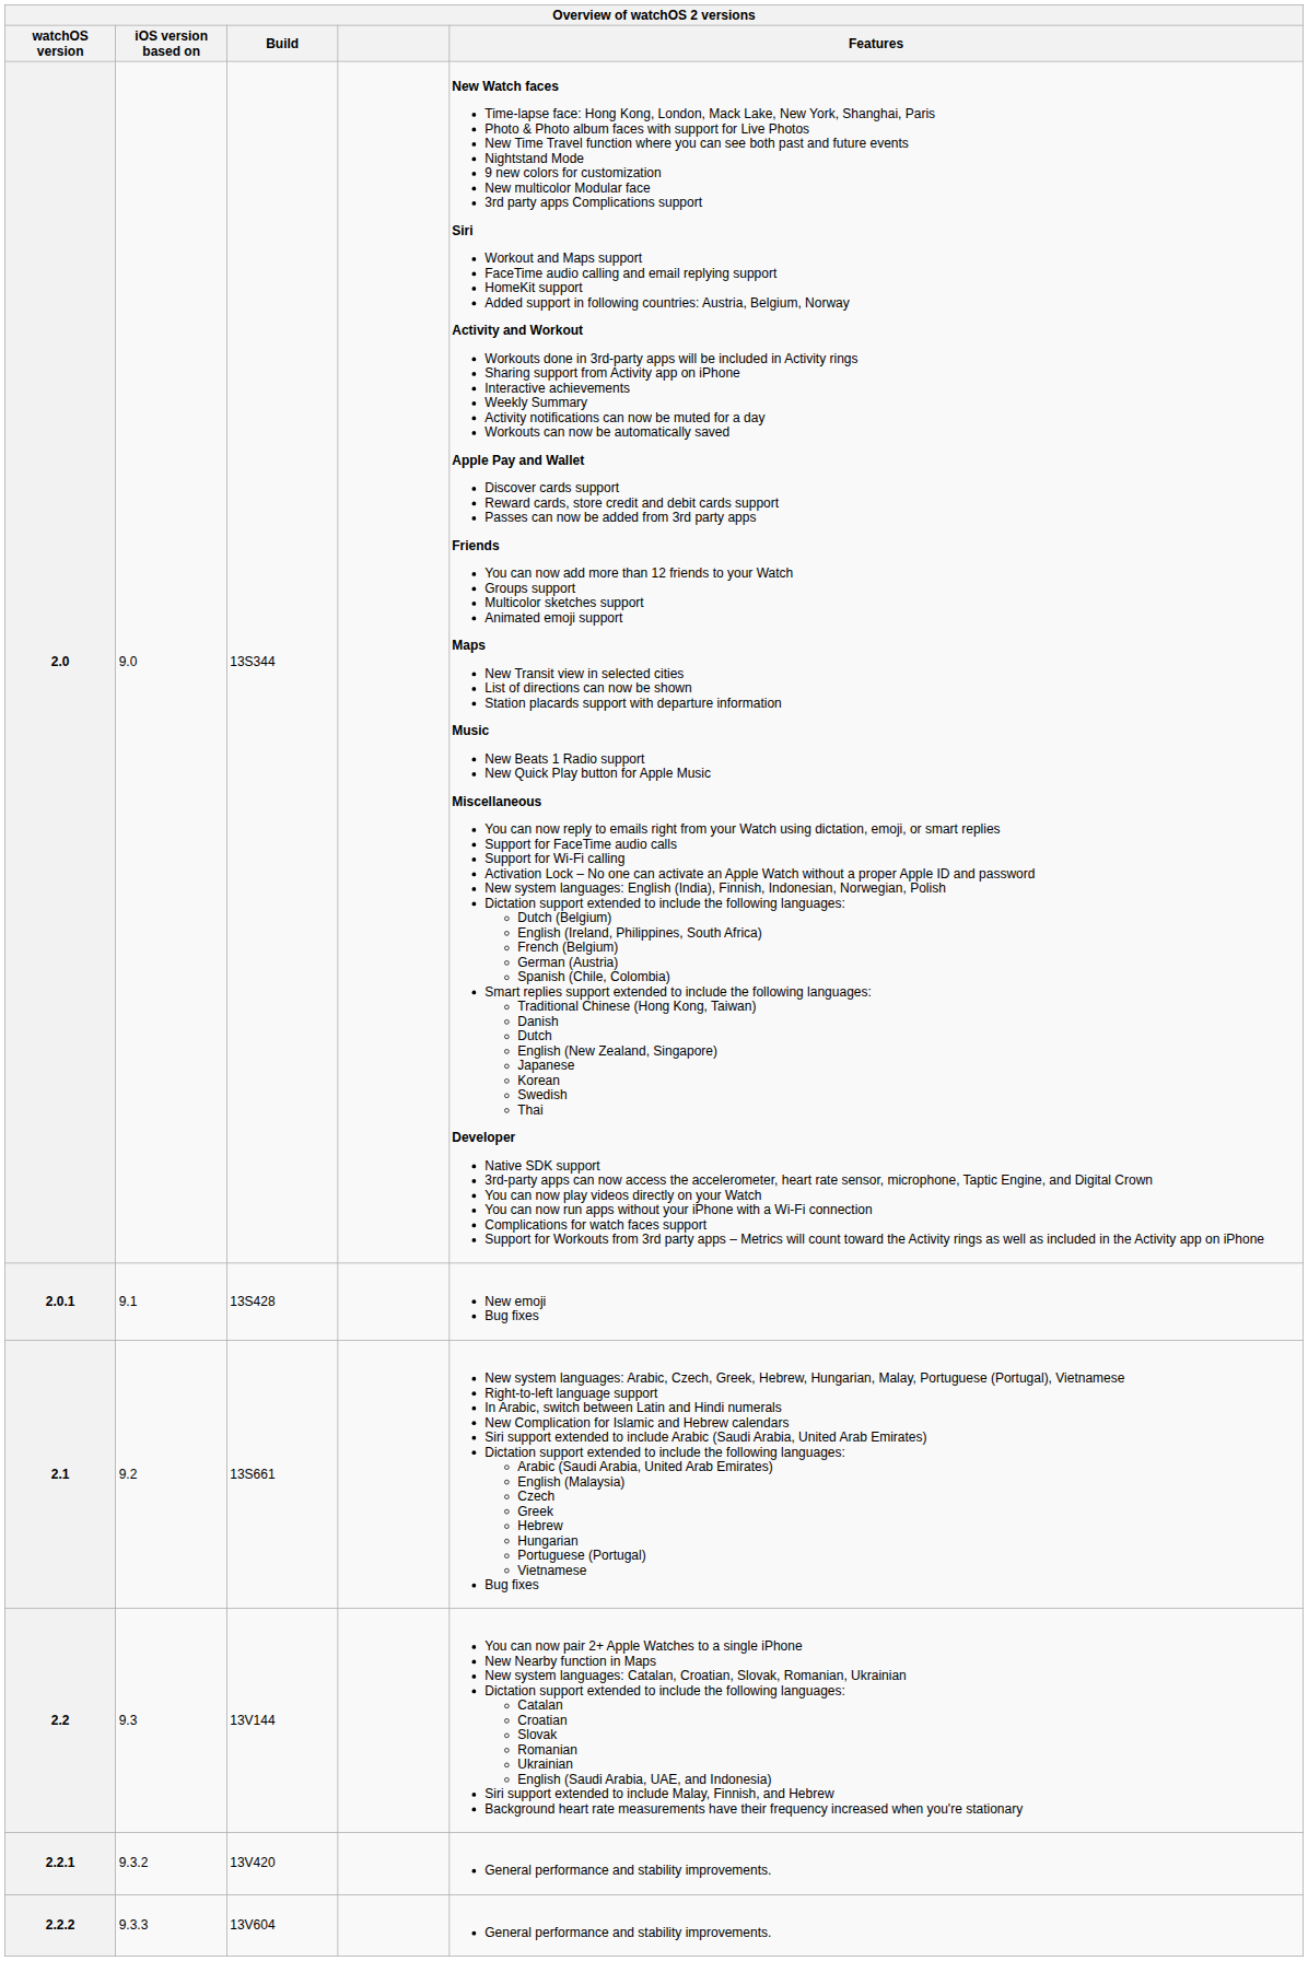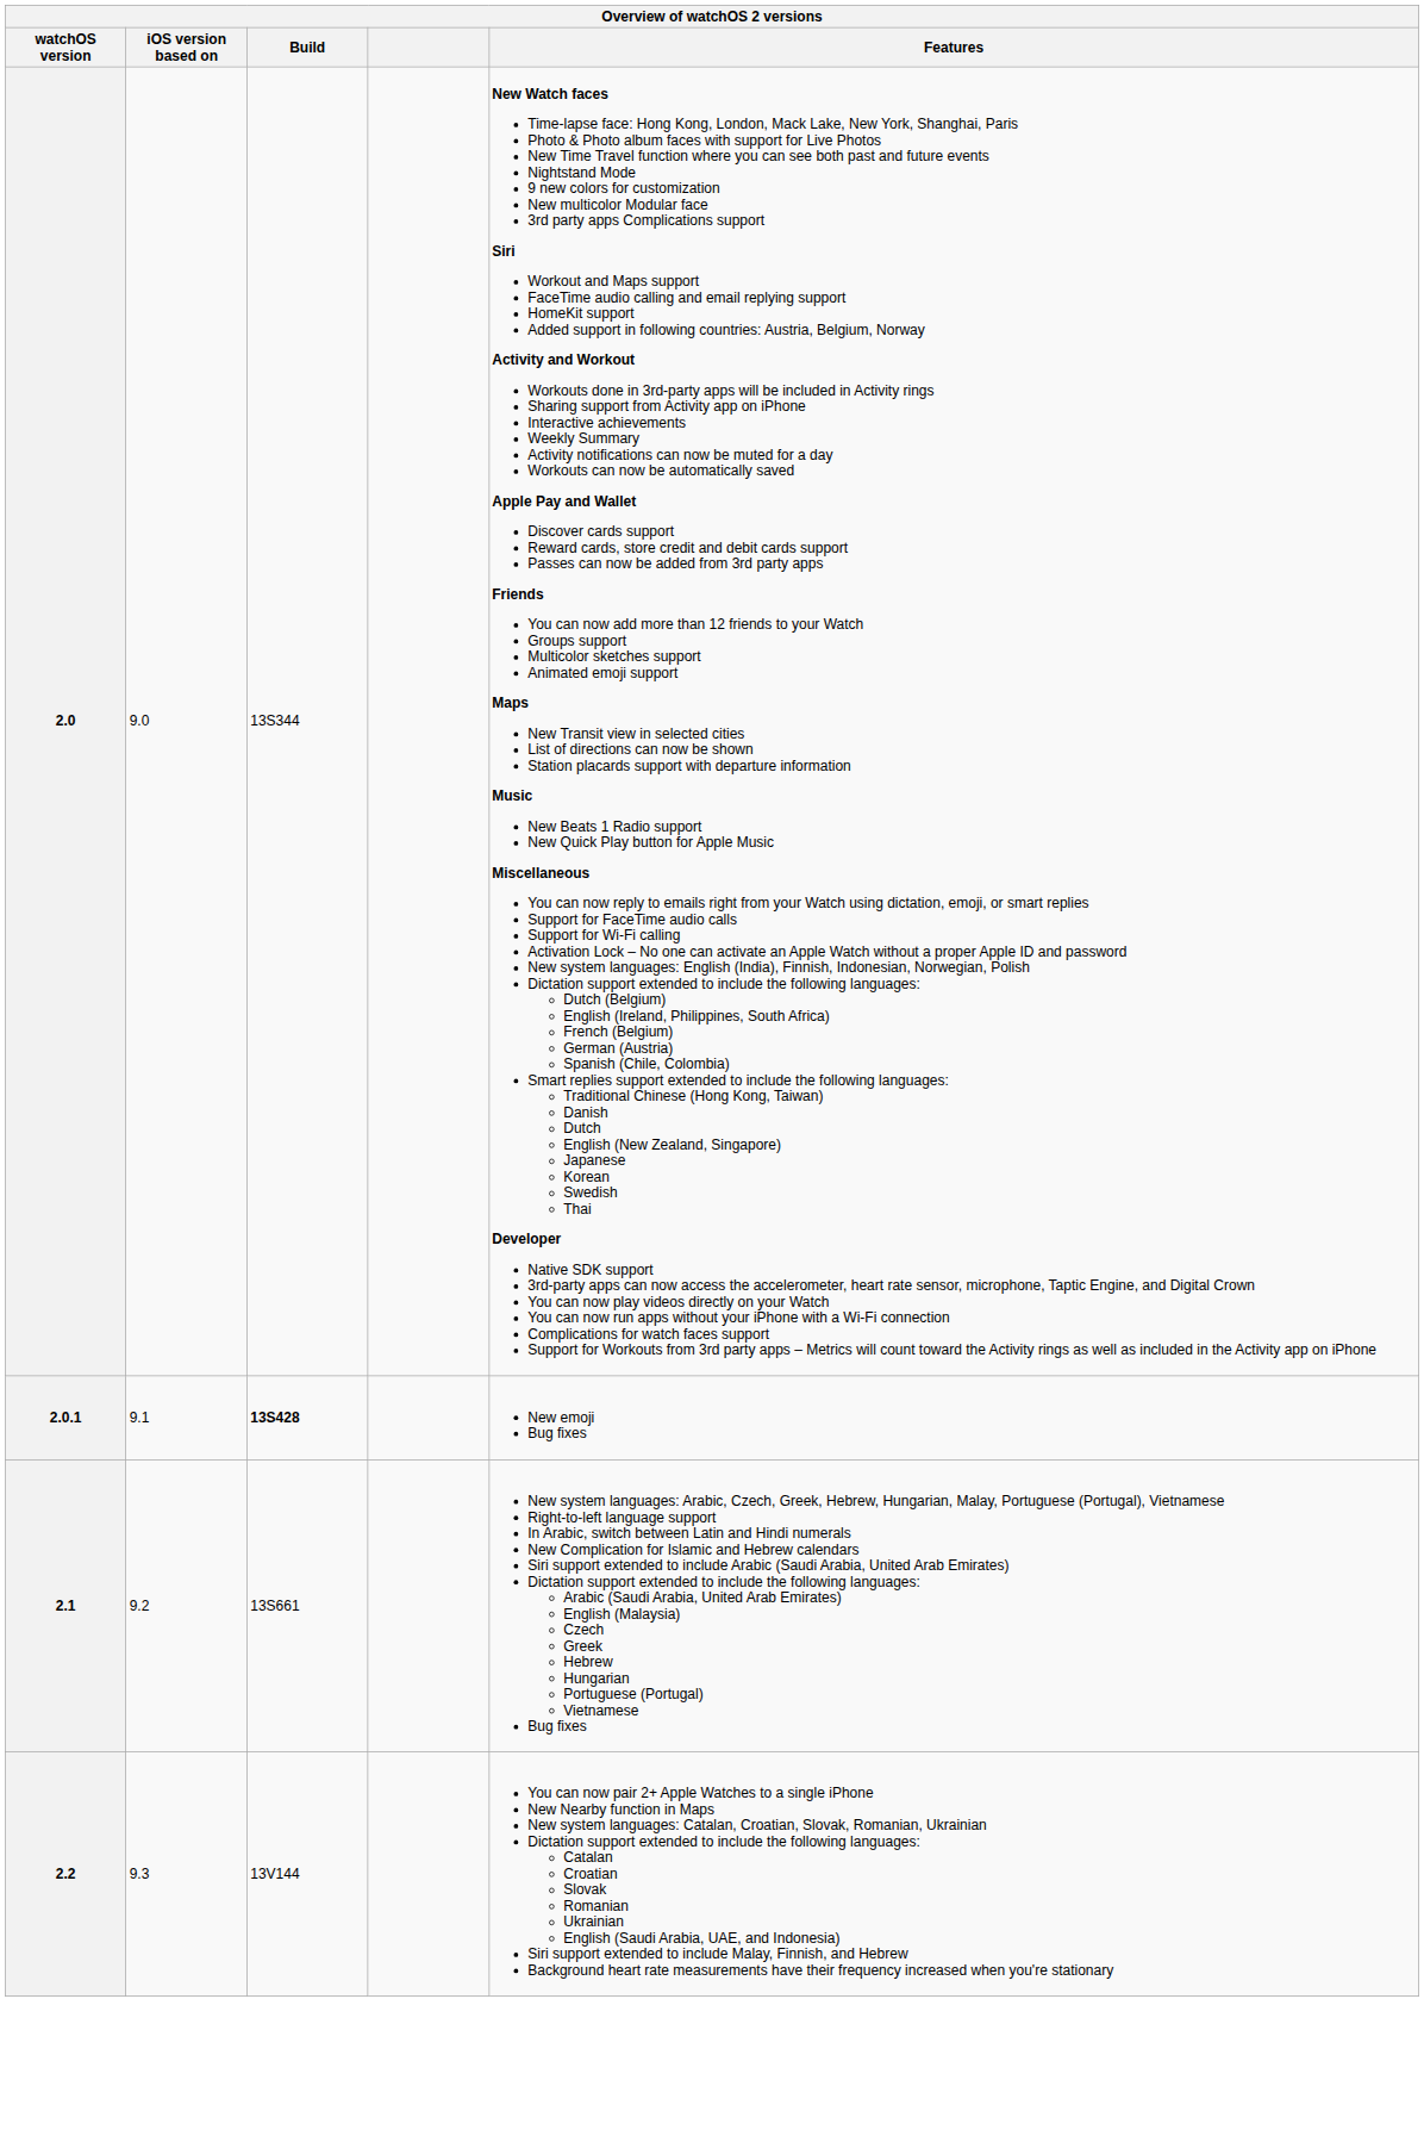2.0.1 | Build: normal -> bold
- row: 2.2.1 | 9.3.2 | 13V420 | General performance and stability improvements.
- row: 2.2.2 | 9.3.3 | 13V604 | General performance and stability improvements.
